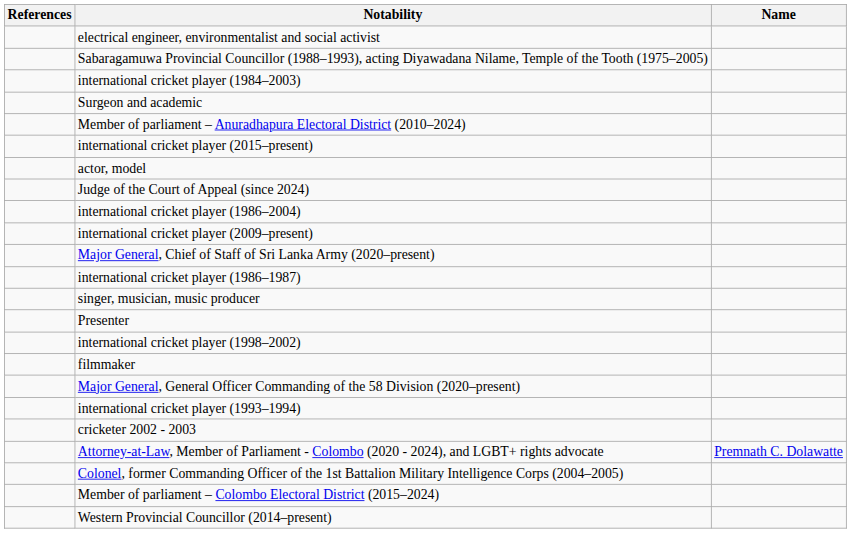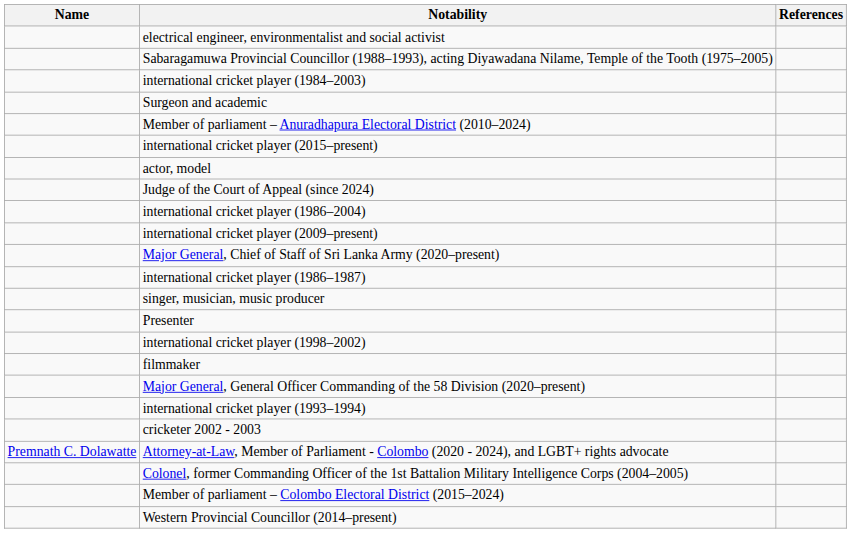columns swapped: Name <-> References
